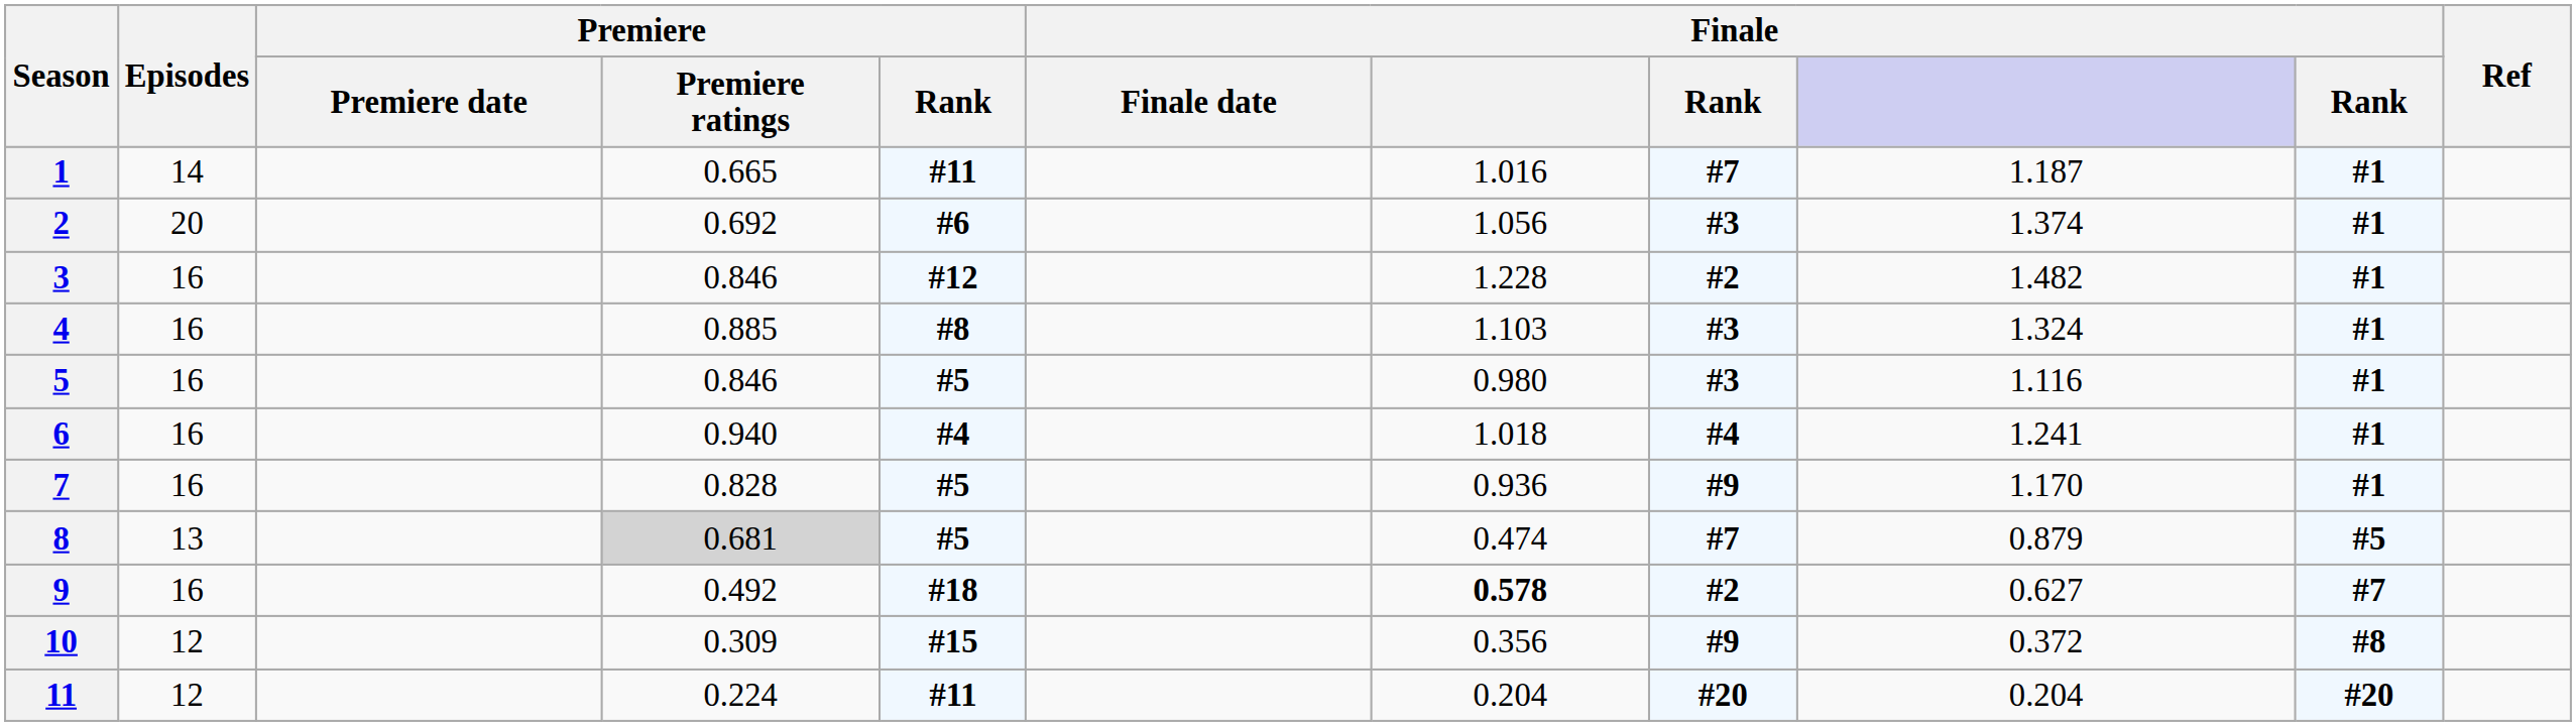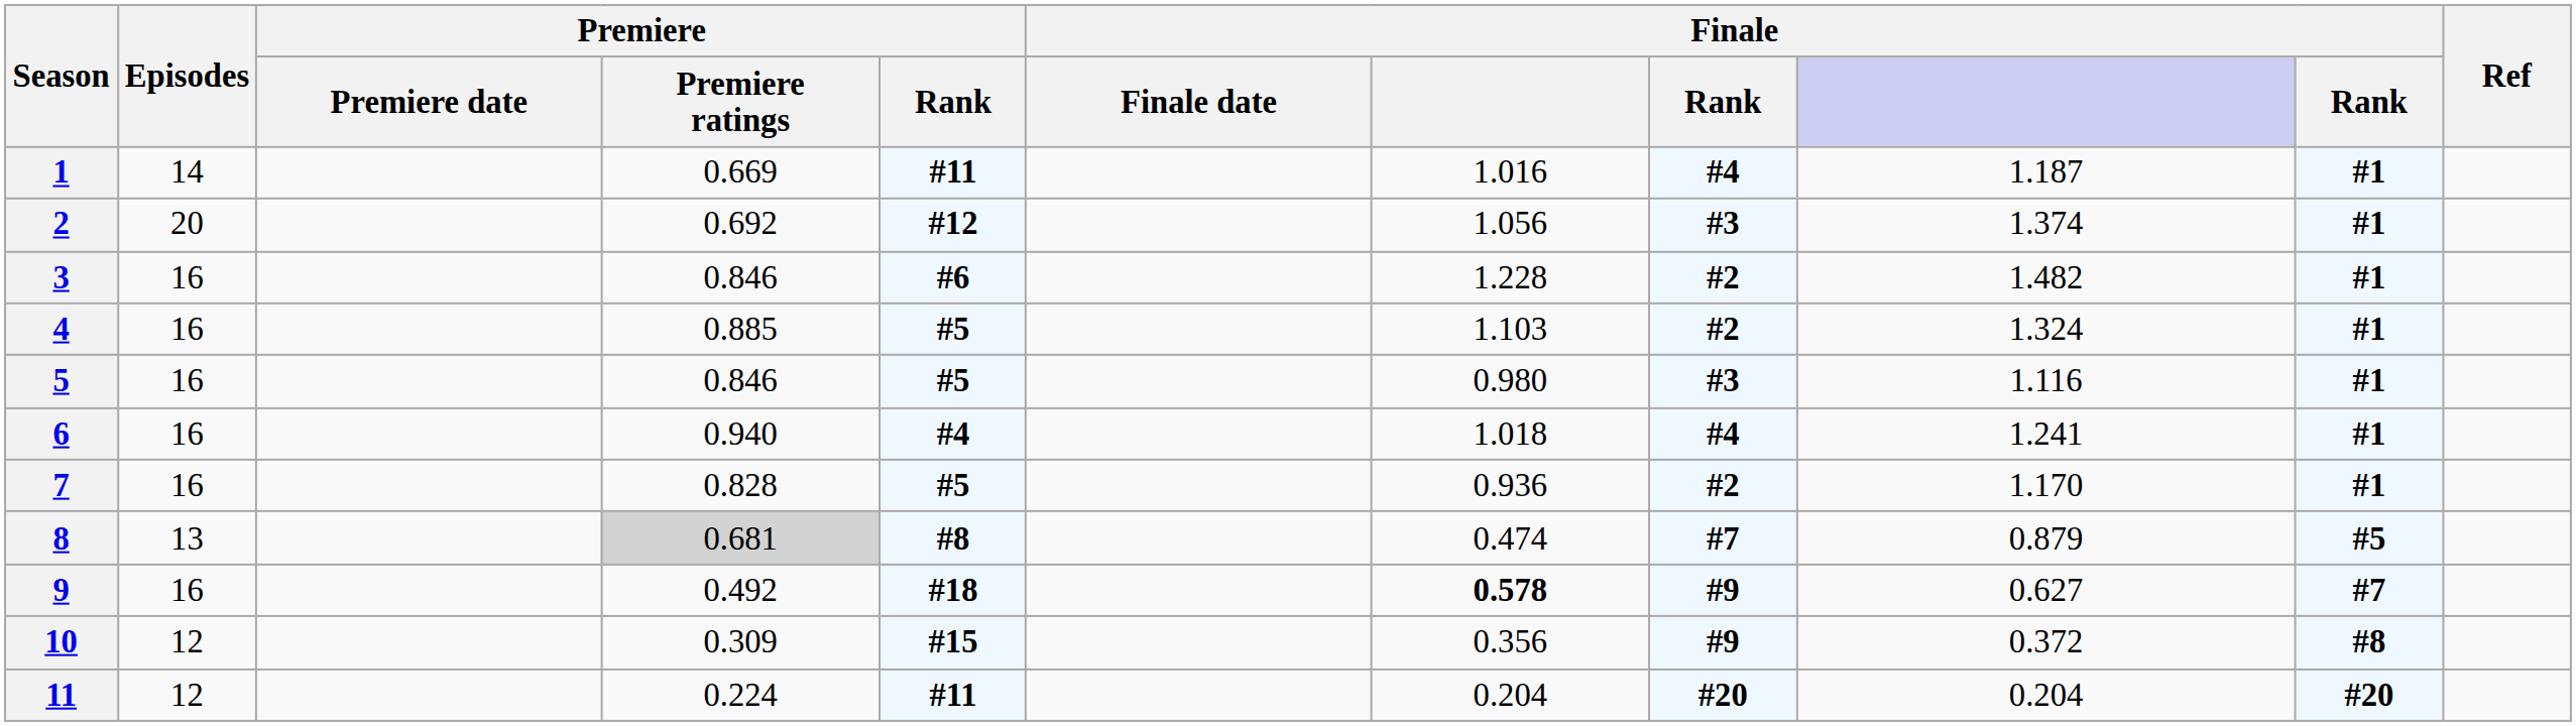1 | Premiere / Premiere ratings: 0.665 -> 0.669
1 | column 8: #7 -> #4
2 | Premiere / Rank: #6 -> #12
3 | Premiere / Rank: #12 -> #6
4 | Premiere / Rank: #8 -> #5
4 | column 8: #3 -> #2
7 | column 8: #9 -> #2
8 | Premiere / Rank: #5 -> #8
9 | column 8: #2 -> #9
